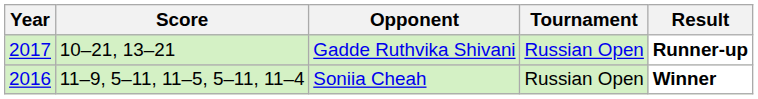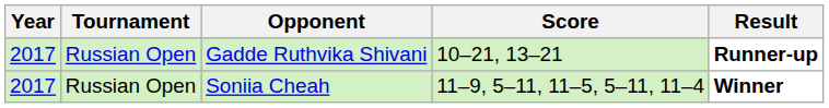columns swapped: Tournament <-> Score
Soniia Cheah | Year: 2016 -> 2017
